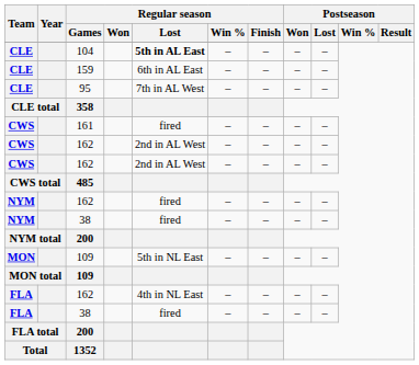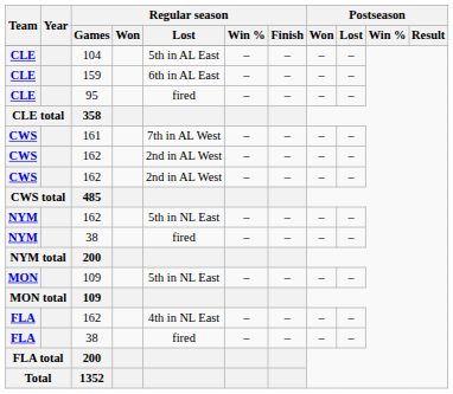104 | Regular season / Lost: bold -> normal
95 | Regular season / Lost: 7th in AL West -> fired
161 | Regular season / Lost: fired -> 7th in AL West
NYM / 162 | Regular season / Lost: fired -> 5th in NL East
